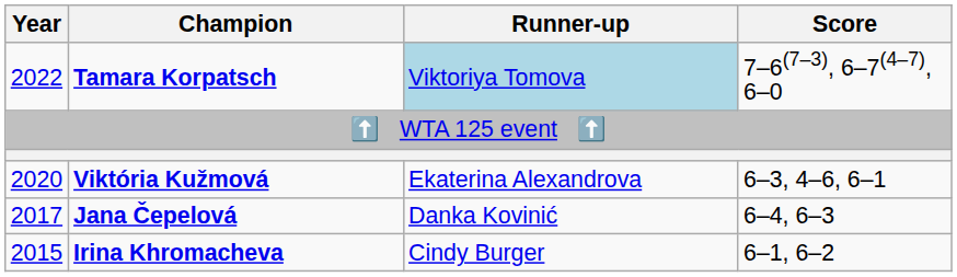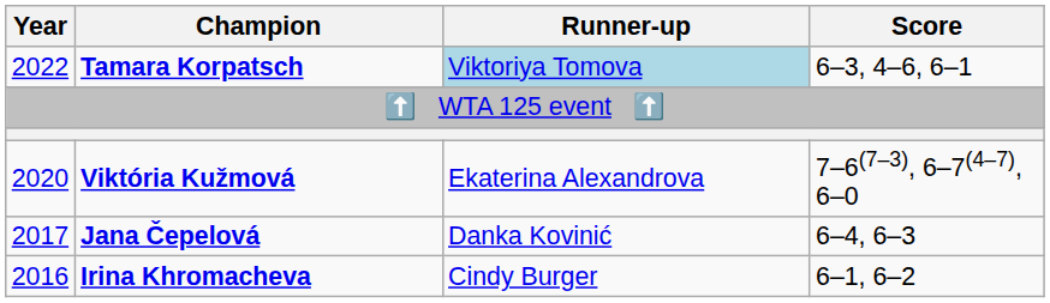Tamara Korpatsch | Score: 7–6(7–3), 6–7(4–7), 6–0 -> 6–3, 4–6, 6–1
Viktória Kužmová | Score: 6–3, 4–6, 6–1 -> 7–6(7–3), 6–7(4–7), 6–0
Irina Khromacheva | Year: 2015 -> 2016
